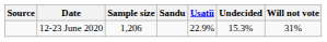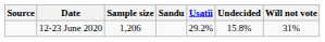12-23 June 2020 | Usatîi: 22.9% -> 29.2%
12-23 June 2020 | Undecided: 15.3% -> 15.8%
